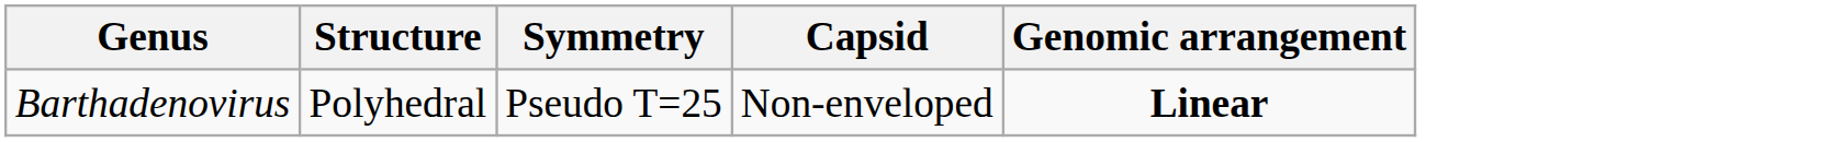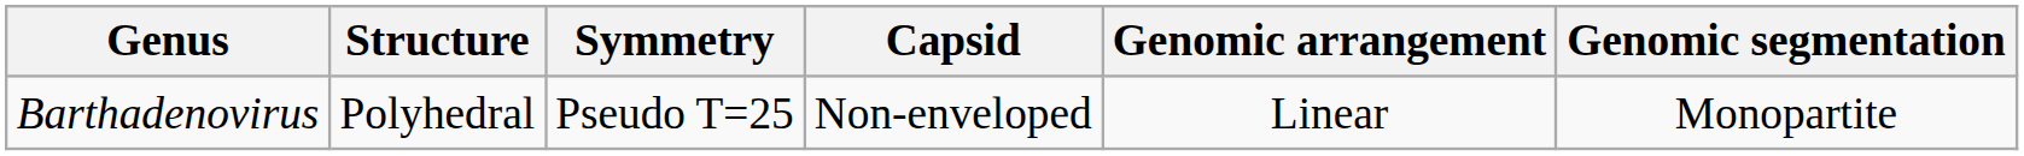+ column: Genomic segmentation | Monopartite
Barthadenovirus | Genomic arrangement: bold -> normal
